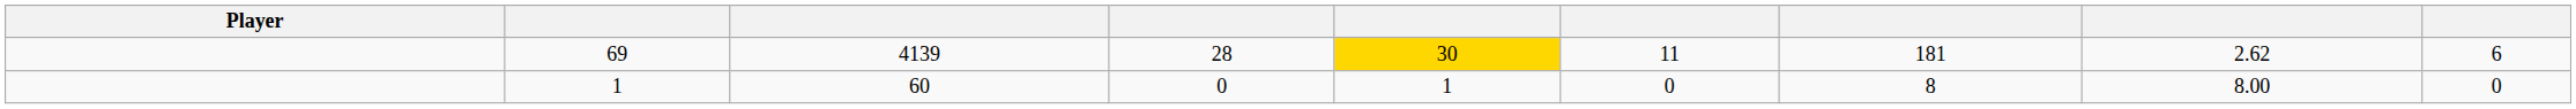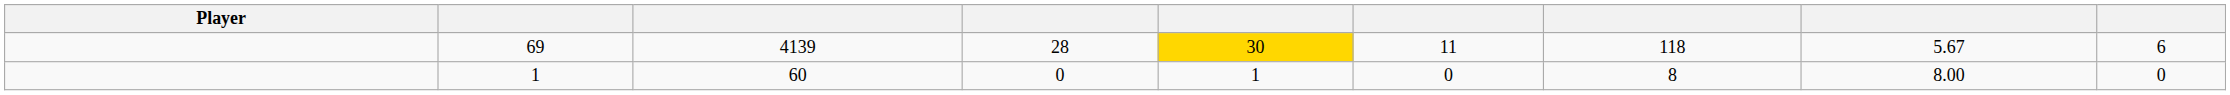69 | column 7: 181 -> 118
69 | column 8: 2.62 -> 5.67
